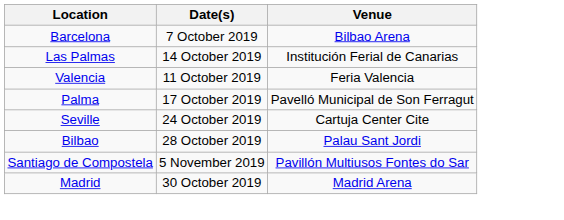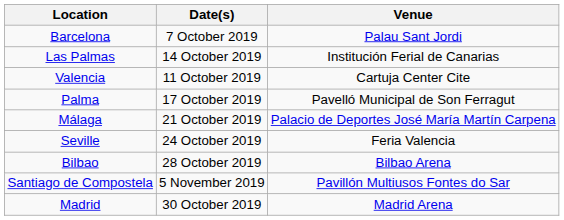Barcelona | Venue: Bilbao Arena -> Palau Sant Jordi
Valencia | Venue: Feria Valencia -> Cartuja Center Cite
+ row: Málaga | 21 October 2019 | Palacio de Deportes José María Martín Carpena
Seville | Venue: Cartuja Center Cite -> Feria Valencia
Bilbao | Venue: Palau Sant Jordi -> Bilbao Arena
